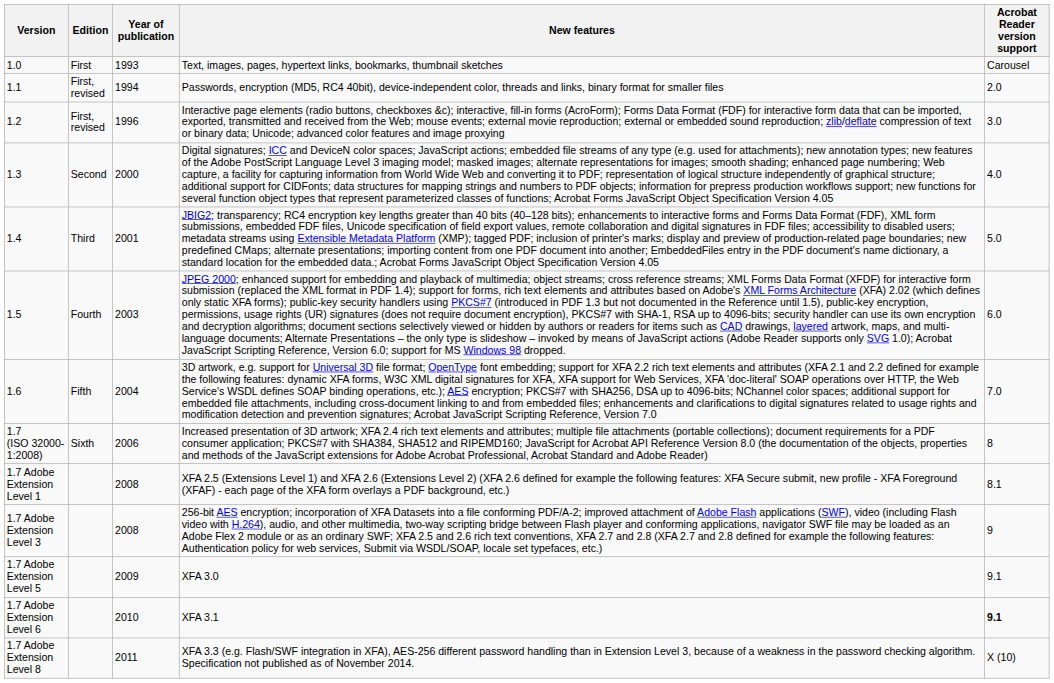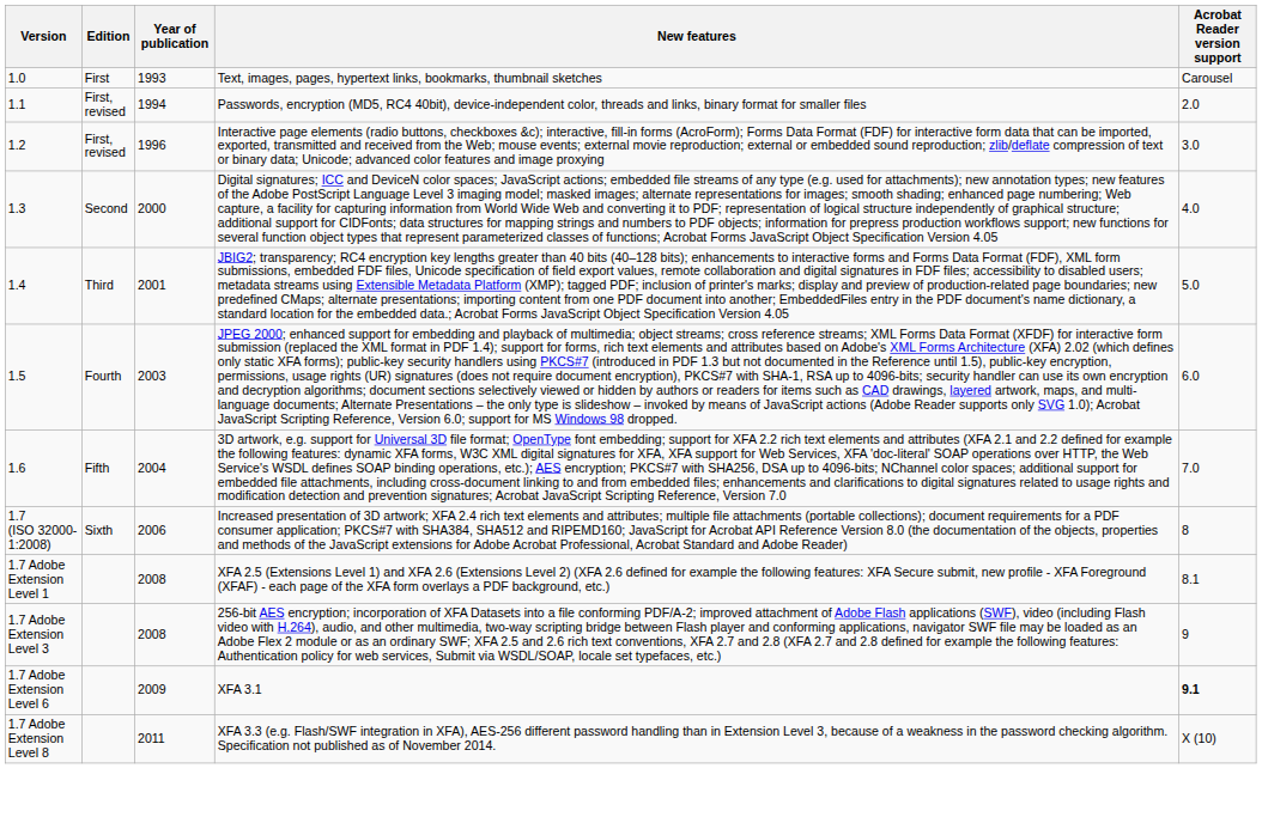- row: 1.7 Adobe Extension Level 5 | 2009 | XFA 3.0 | 9.1
XFA 3.1 | Year of publication: 2010 -> 2009
